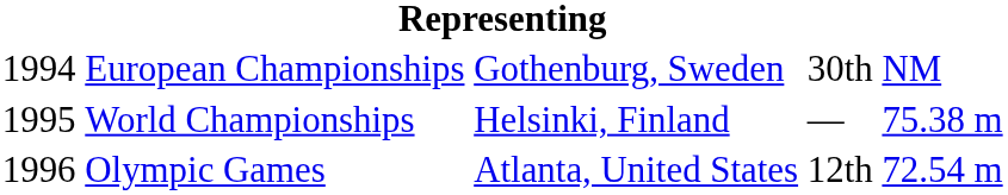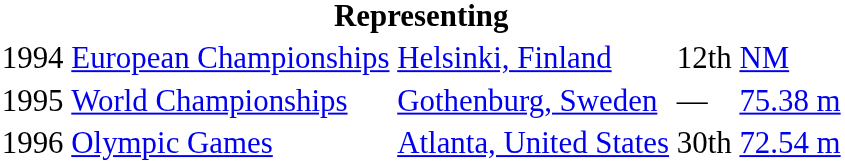European Championships | column 3: Gothenburg, Sweden -> Helsinki, Finland
European Championships | column 4: 30th -> 12th
World Championships | column 3: Helsinki, Finland -> Gothenburg, Sweden
Olympic Games | column 4: 12th -> 30th
